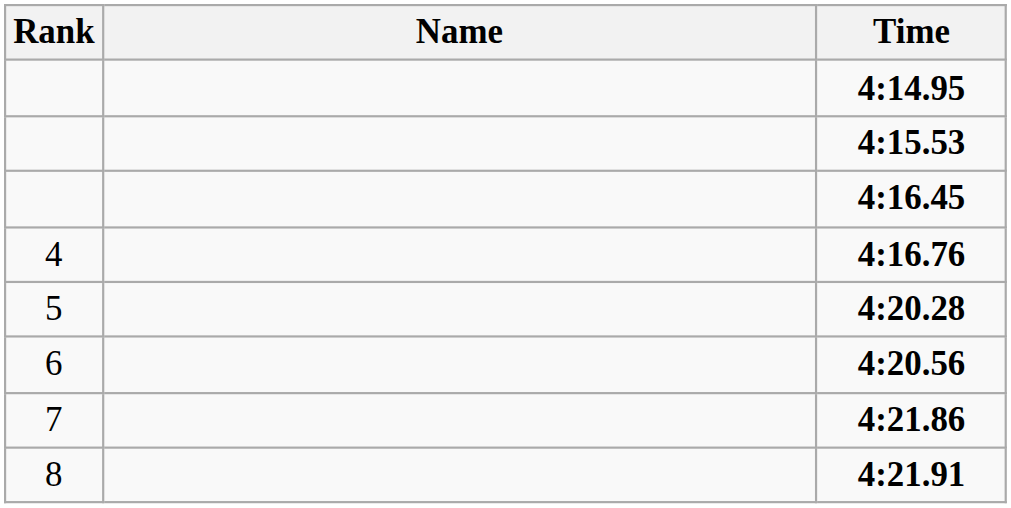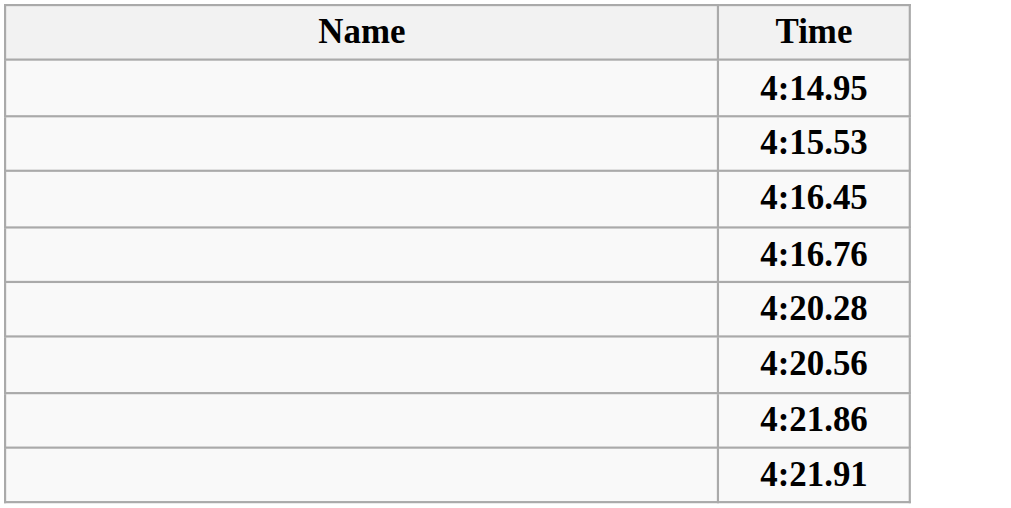- column: Rank | 4 | 5 | 6 | 7 | 8
